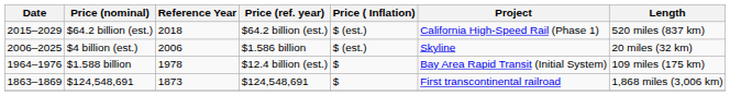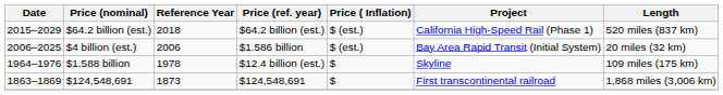$4 billion (est.) | Project: Skyline -> Bay Area Rapid Transit (Initial System)
$1.588 billion | Project: Bay Area Rapid Transit (Initial System) -> Skyline
